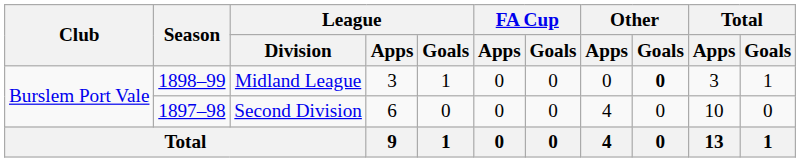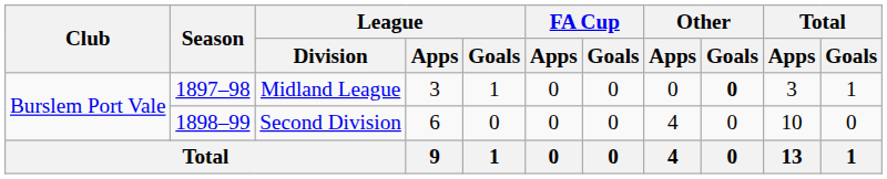Midland League | Season: 1898–99 -> 1897–98
Second Division | Season: 1897–98 -> 1898–99
